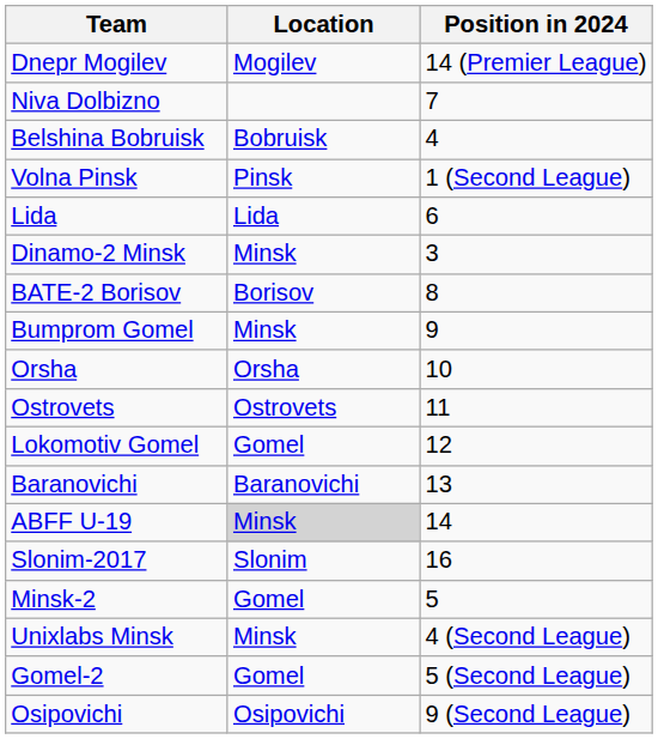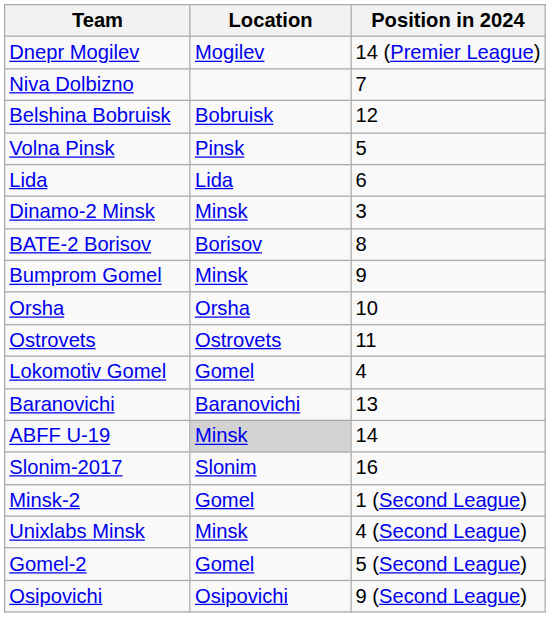Belshina Bobruisk | Position in 2024: 4 -> 12
Volna Pinsk | Position in 2024: 1 (Second League) -> 5
Lokomotiv Gomel | Position in 2024: 12 -> 4
Minsk-2 | Position in 2024: 5 -> 1 (Second League)
